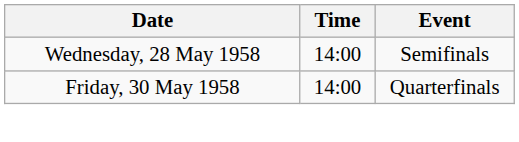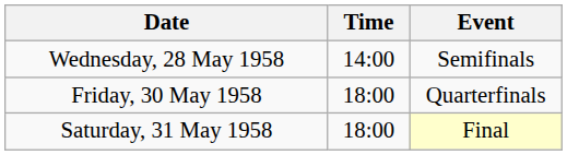Friday, 30 May 1958 | Time: 14:00 -> 18:00
+ row: Saturday, 31 May 1958 | 18:00 | Final
